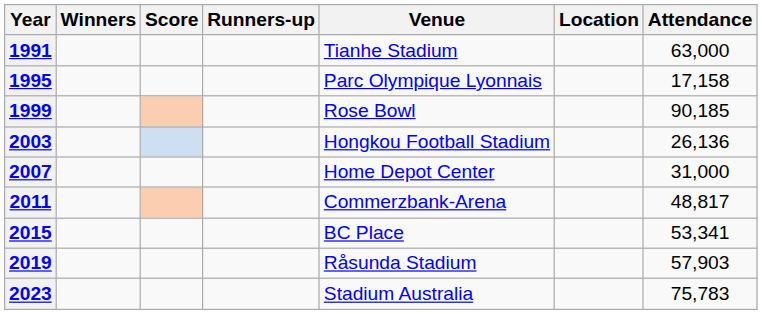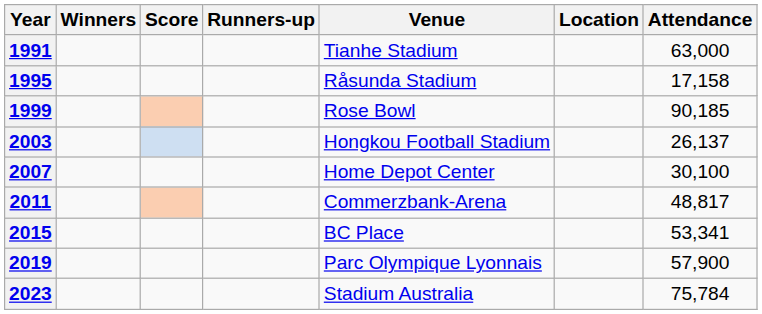1995 | Venue: Parc Olympique Lyonnais -> Råsunda Stadium
2003 | Attendance: 26,136 -> 26,137
2007 | Attendance: 31,000 -> 30,100
2019 | Venue: Råsunda Stadium -> Parc Olympique Lyonnais
2019 | Attendance: 57,903 -> 57,900
2023 | Attendance: 75,783 -> 75,784
